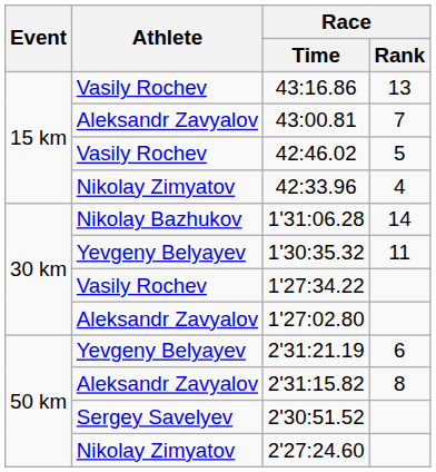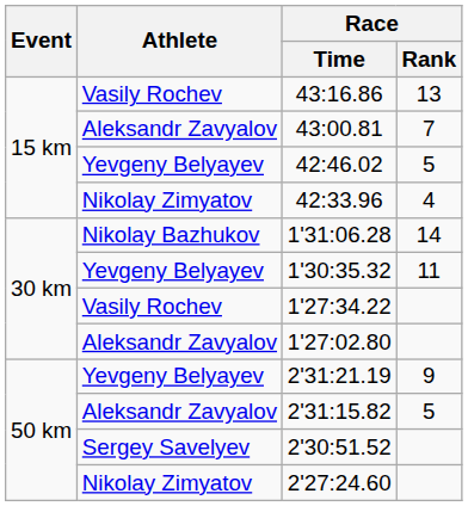42:46.02 | Athlete: Vasily Rochev -> Yevgeny Belyayev
2'31:21.19 | Race / Rank: 6 -> 9
2'31:15.82 | Race / Rank: 8 -> 5
